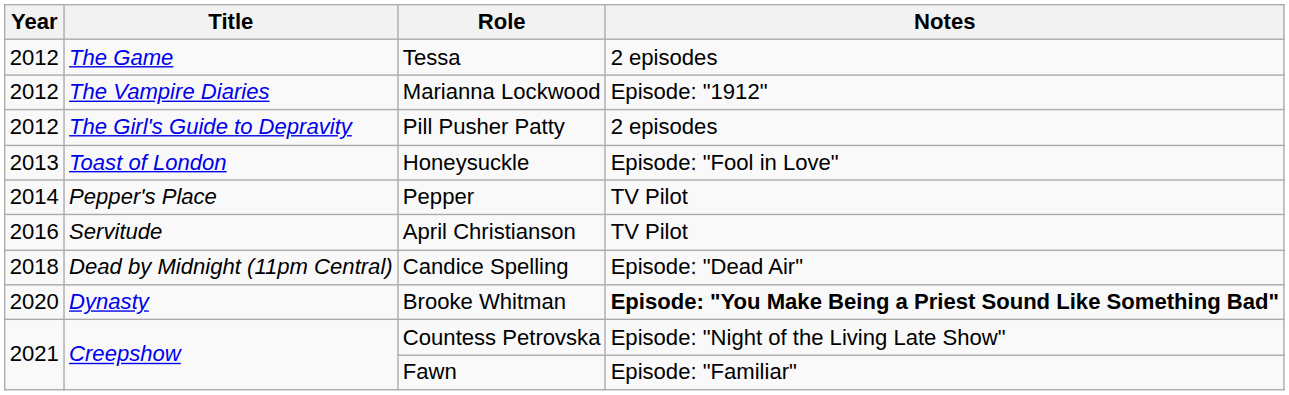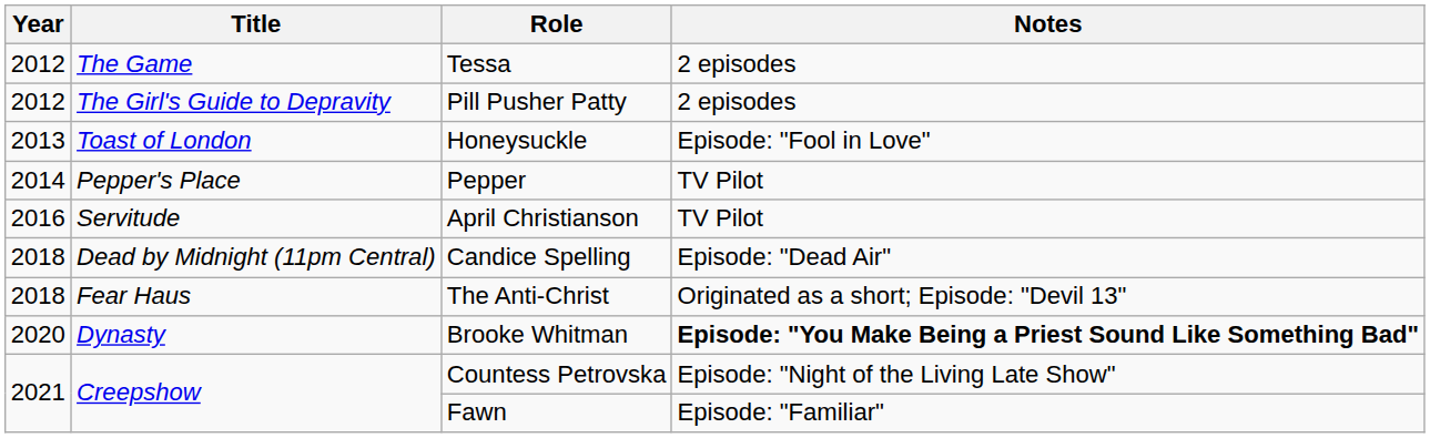- row: 2012 | The Vampire Diaries | Marianna Lockwood | Episode: "1912"
+ row: 2018 | Fear Haus | The Anti-Christ | Originated as a short; Episode: "Devil 13"
